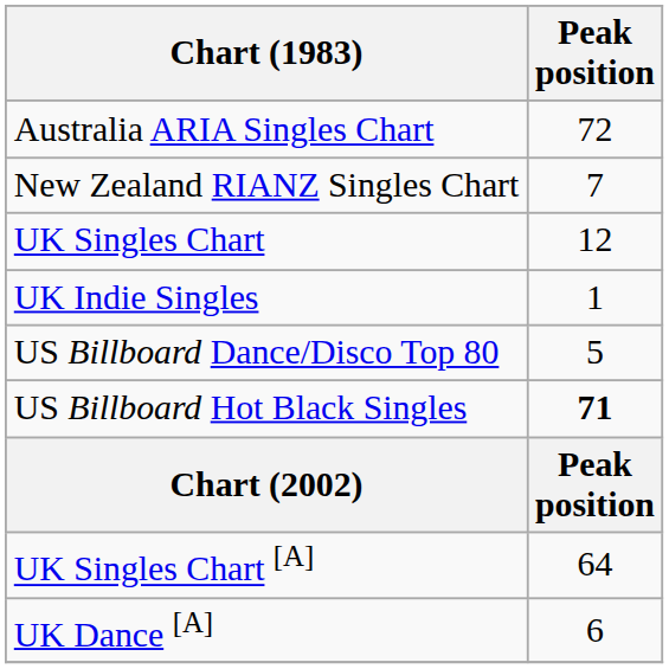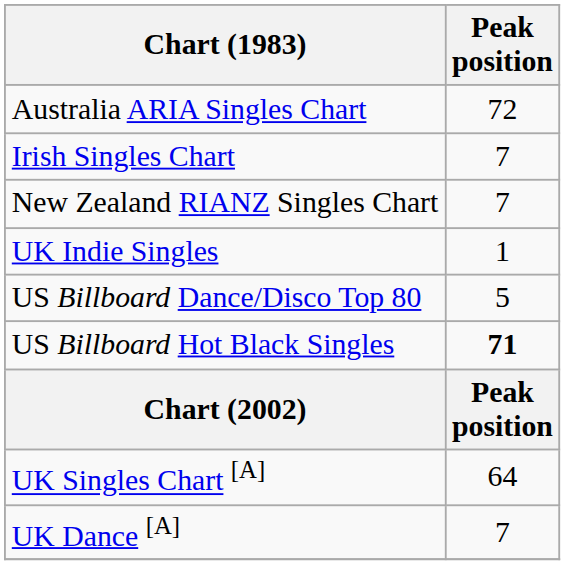+ row: Irish Singles Chart | 7
- row: UK Singles Chart | 12
UK Dance [A] | Peak position: 6 -> 7
